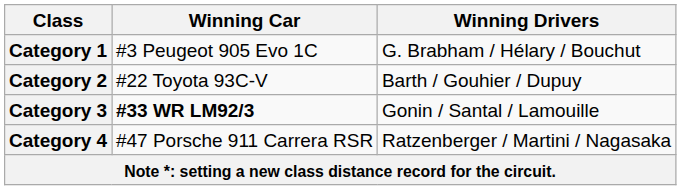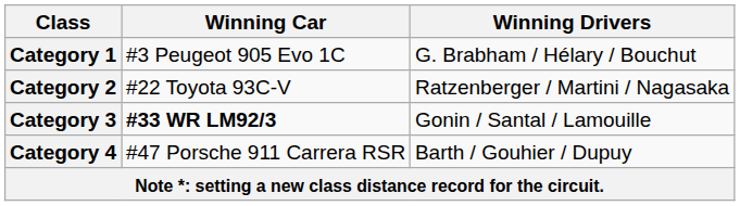Category 2 | Winning Drivers: Barth / Gouhier / Dupuy -> Ratzenberger / Martini / Nagasaka
Category 4 | Winning Drivers: Ratzenberger / Martini / Nagasaka -> Barth / Gouhier / Dupuy
